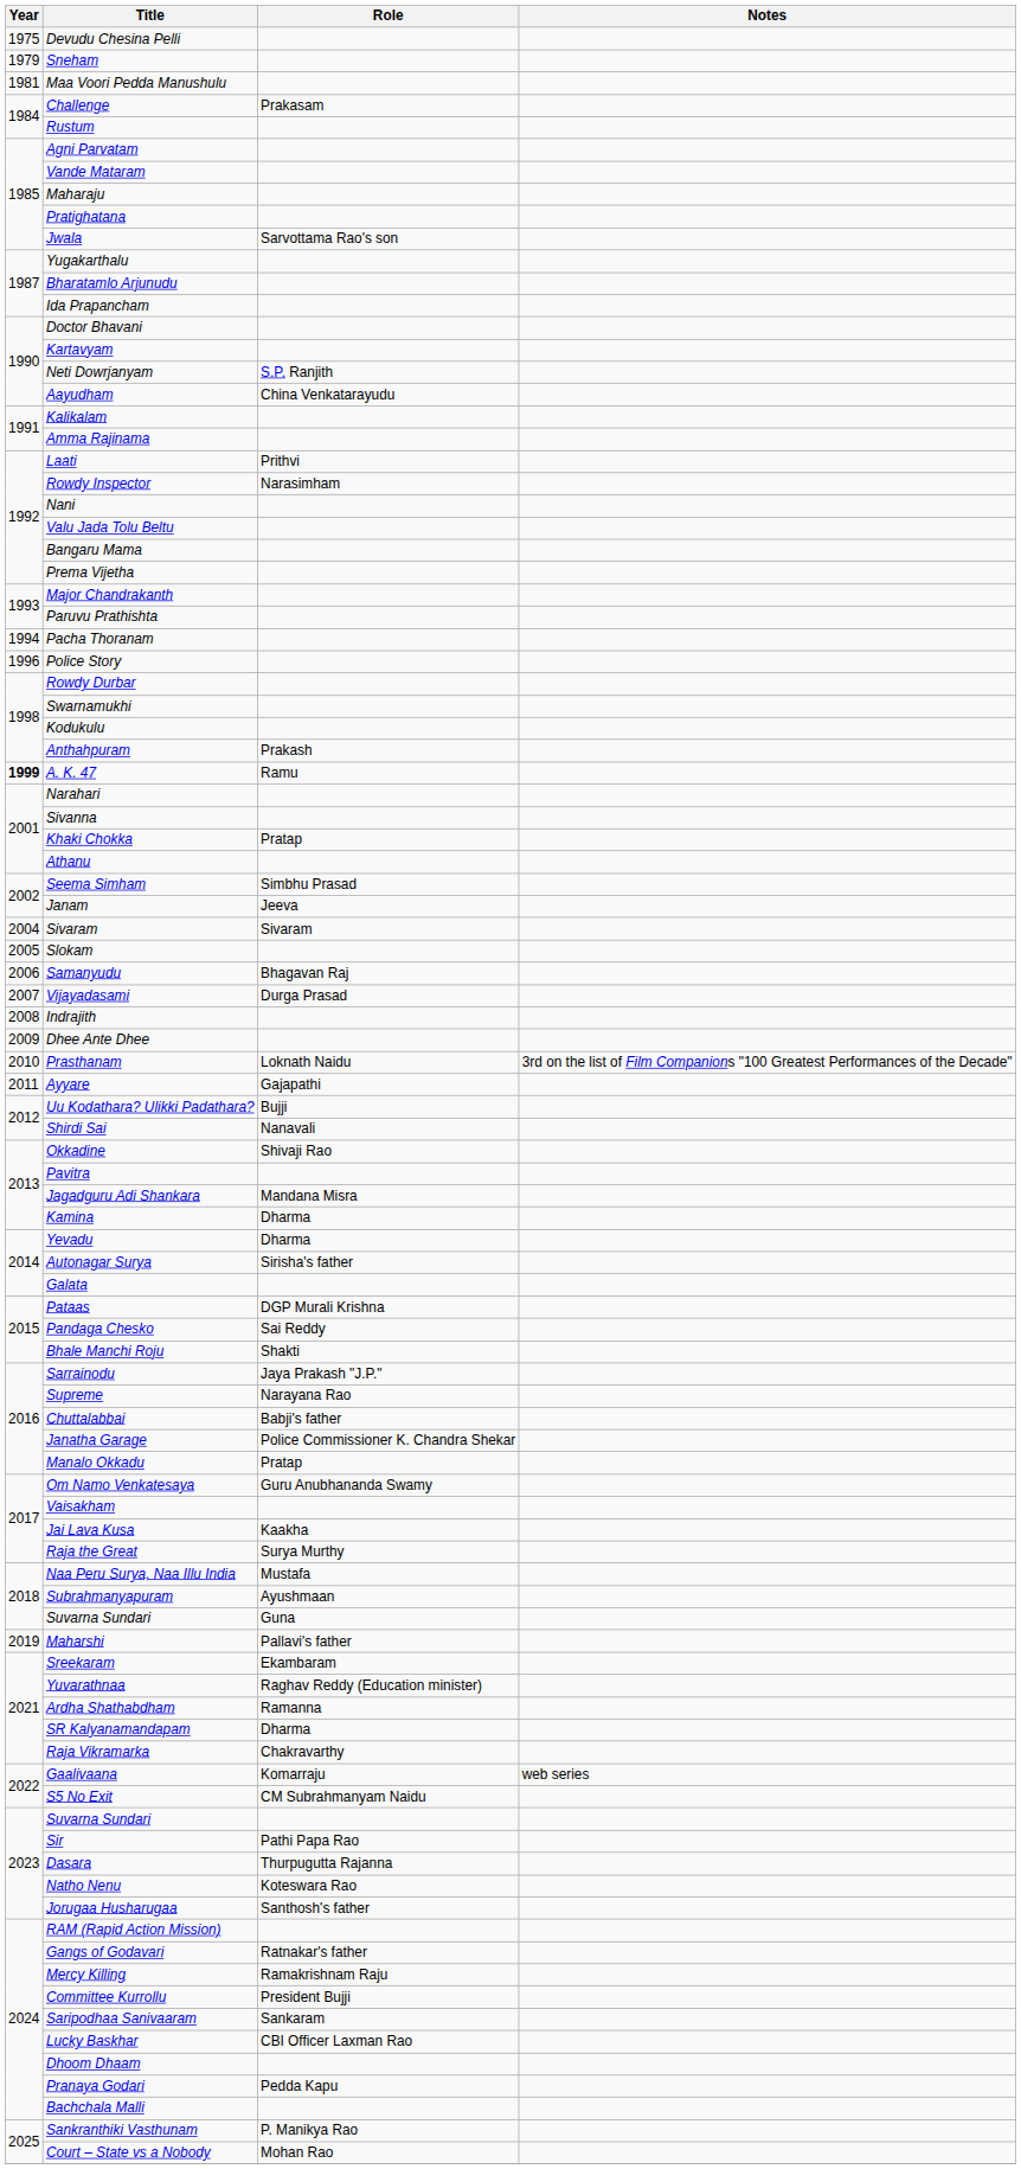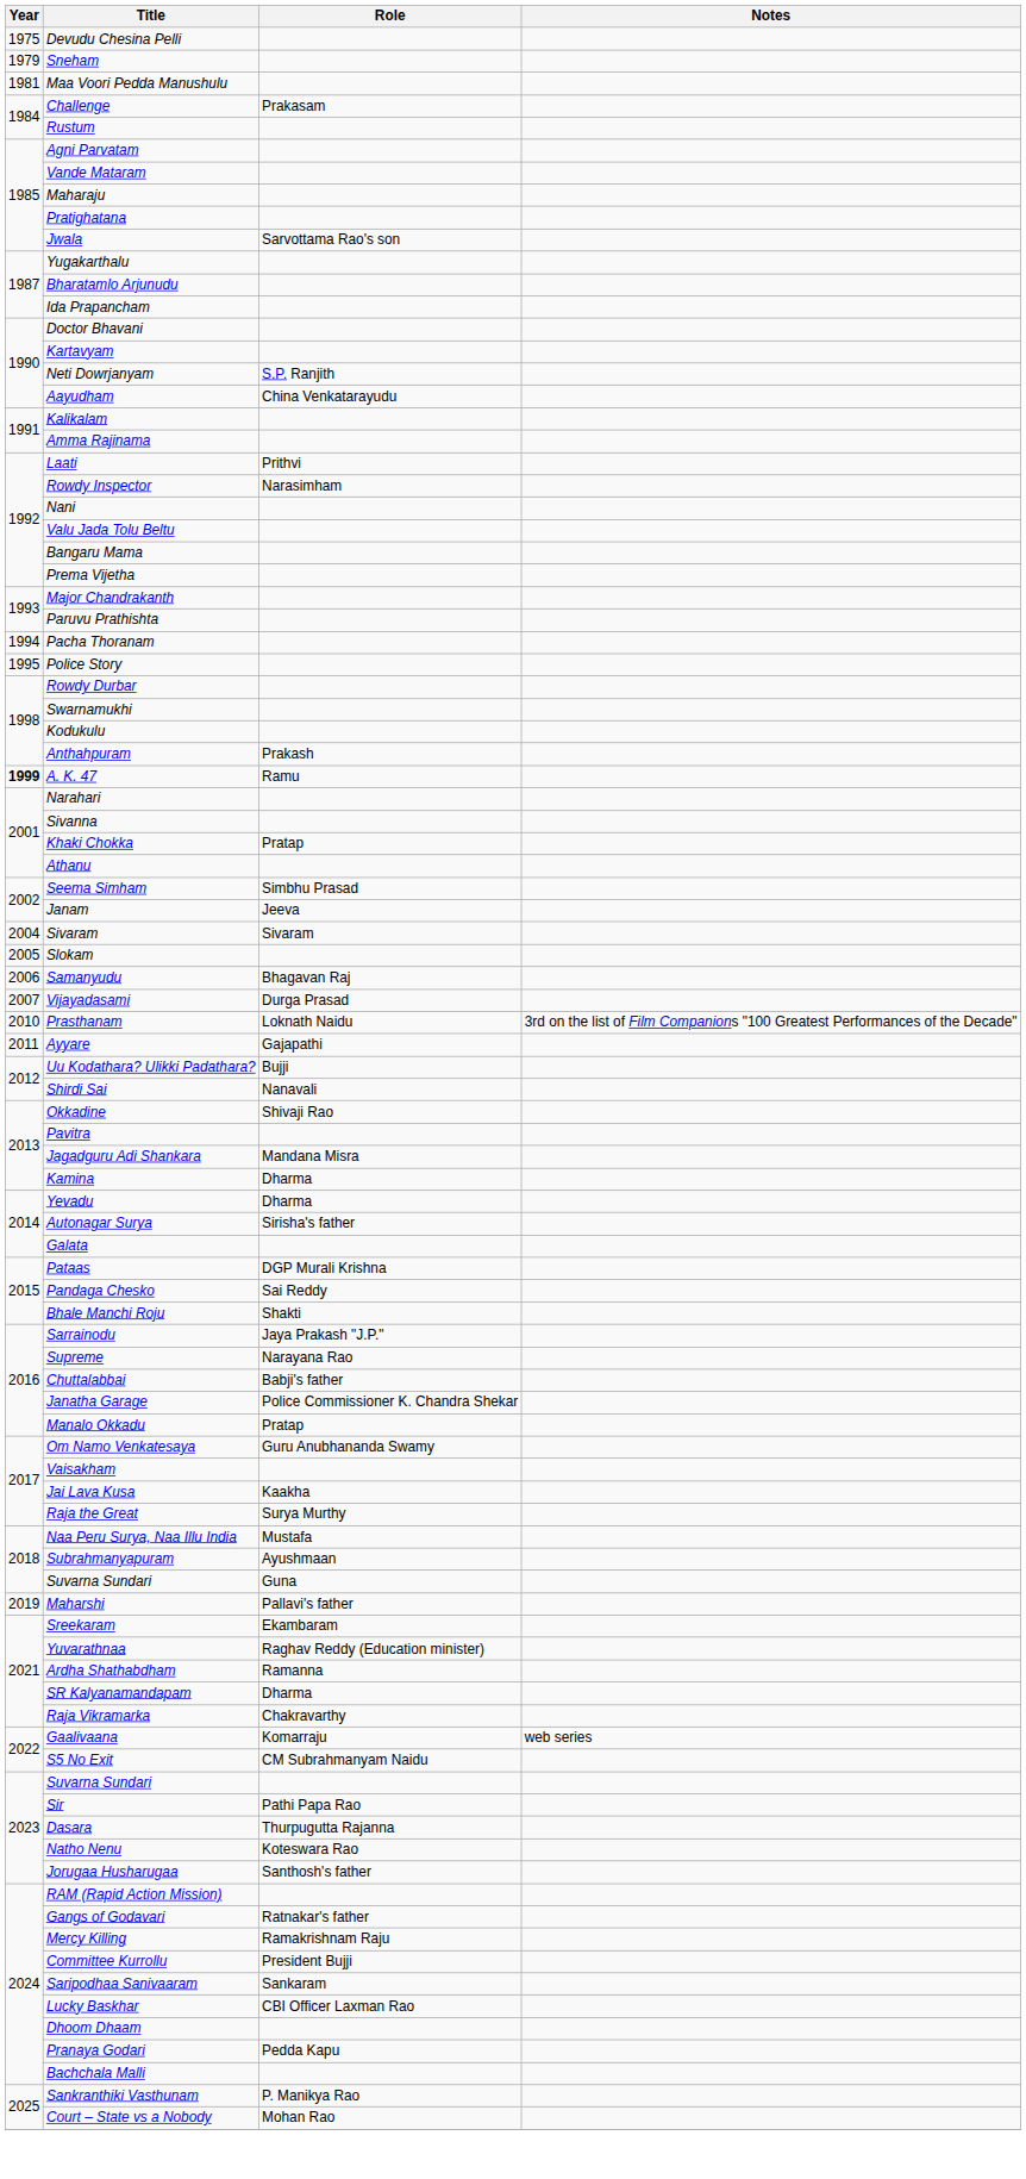Police Story | Year: 1996 -> 1995
- row: 2008 | Indrajith
- row: 2009 | Dhee Ante Dhee
